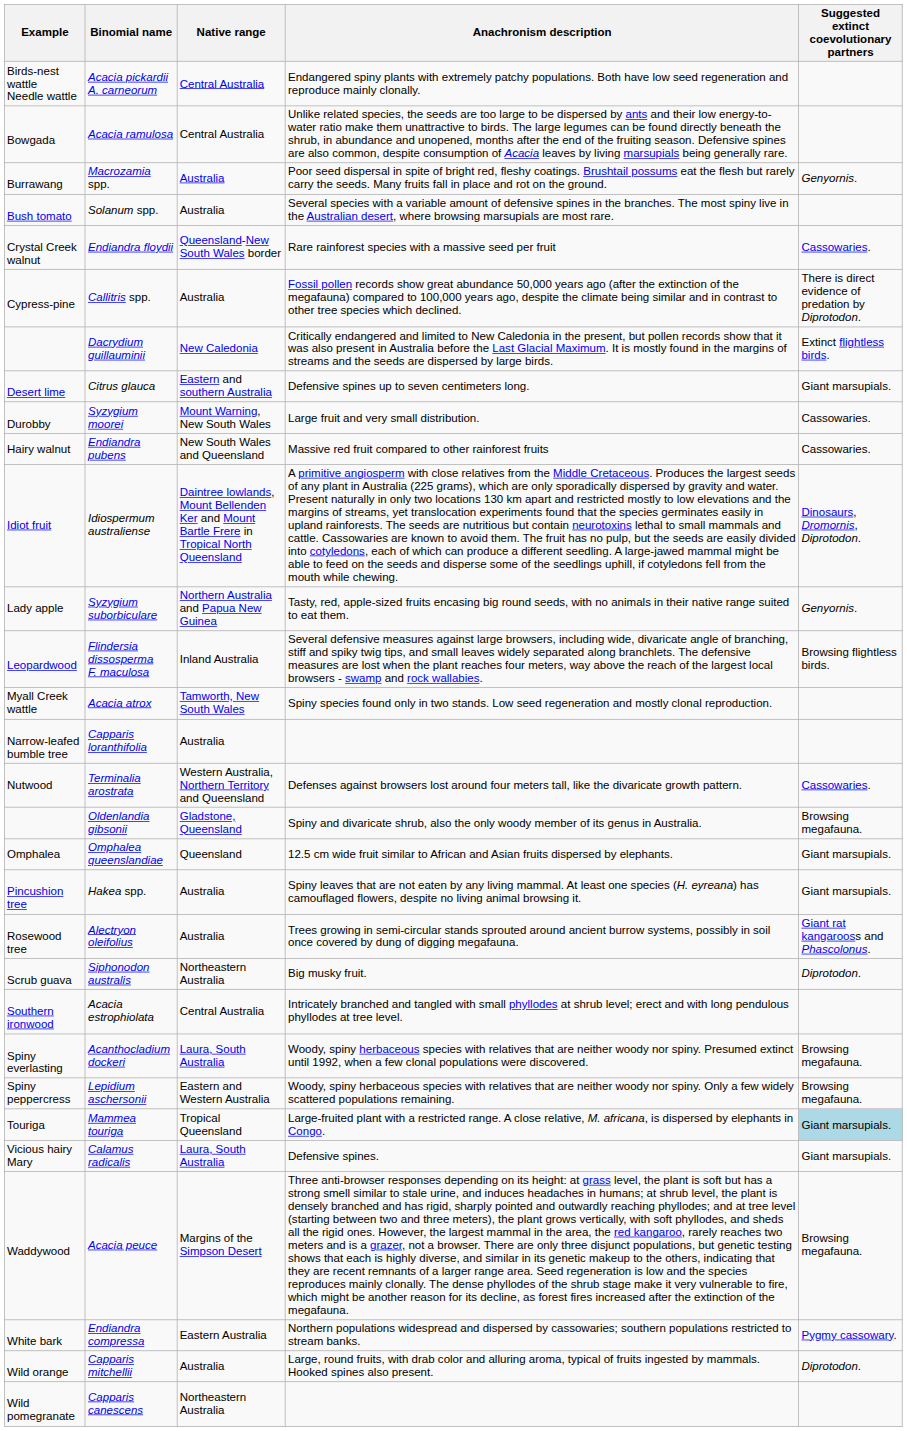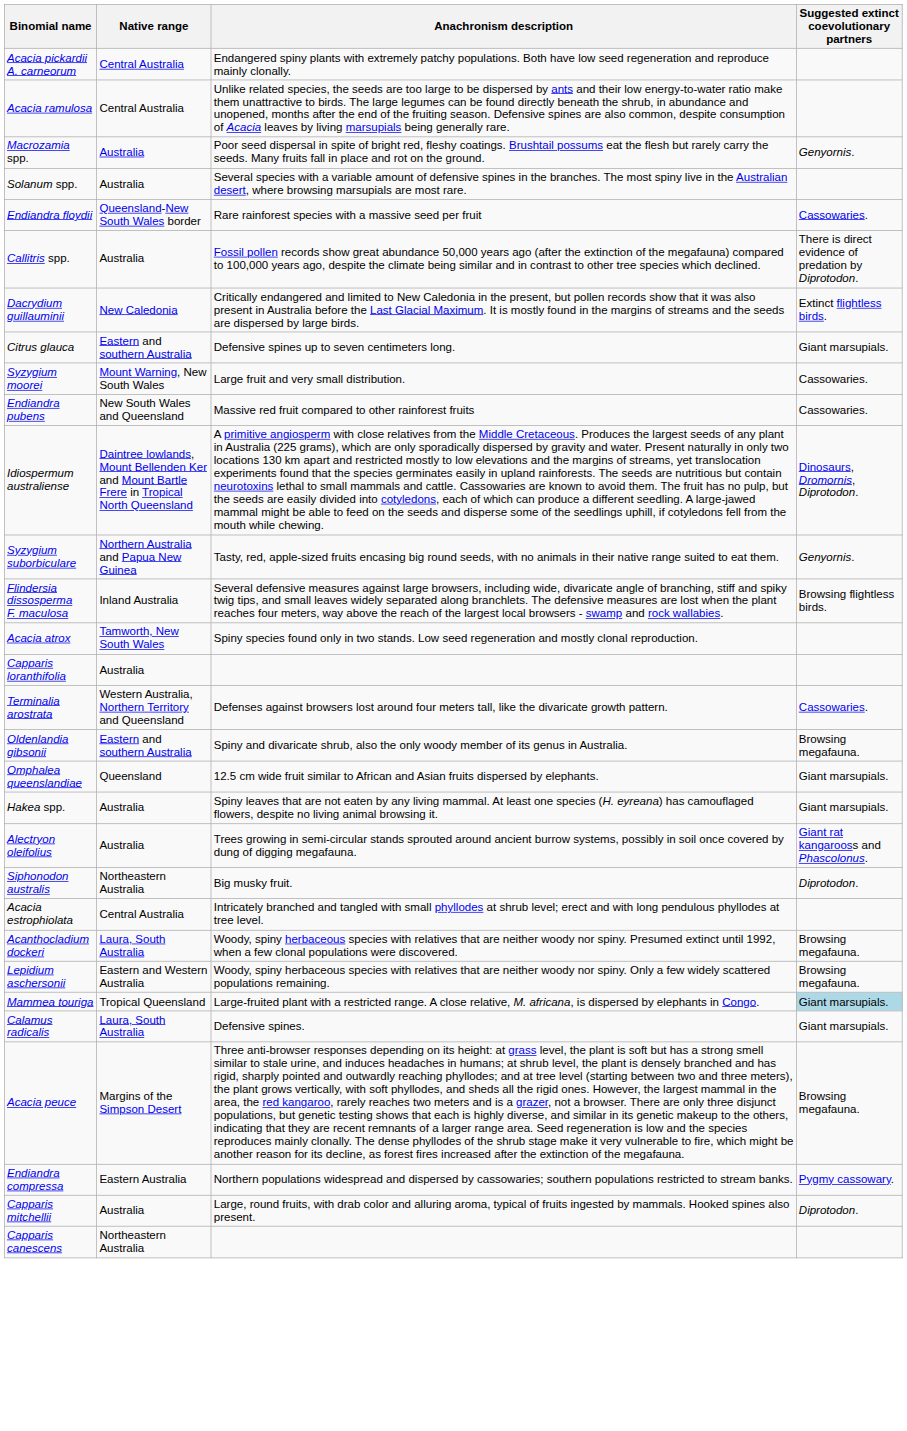- column: Example | Birds-nest wattle Needle wattle | Bowgada | Burrawang | Bush tomato | Crystal Creek walnut | Cypress-pine | Desert lime | Durobby | Hairy walnut | Idiot fruit | Lady apple | Leopardwood | Myall Creek wattle | Narrow-leafed bumble tree | Nutwood | Omphalea | Pincushion tree | Rosewood tree | Scrub guava | Southern ironwood | Spiny everlasting | Spiny peppercress | Touriga | Vicious hairy Mary | Waddywood | White bark | Wild orange | Wild pomegranate
Oldenlandia gibsonii | Native range: Gladstone, Queensland -> Eastern and southern Australia
